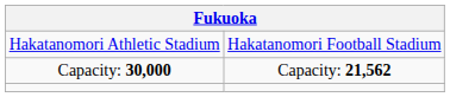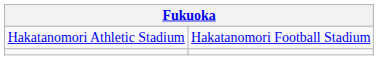- row: Capacity: 30,000 | Capacity: 21,562
